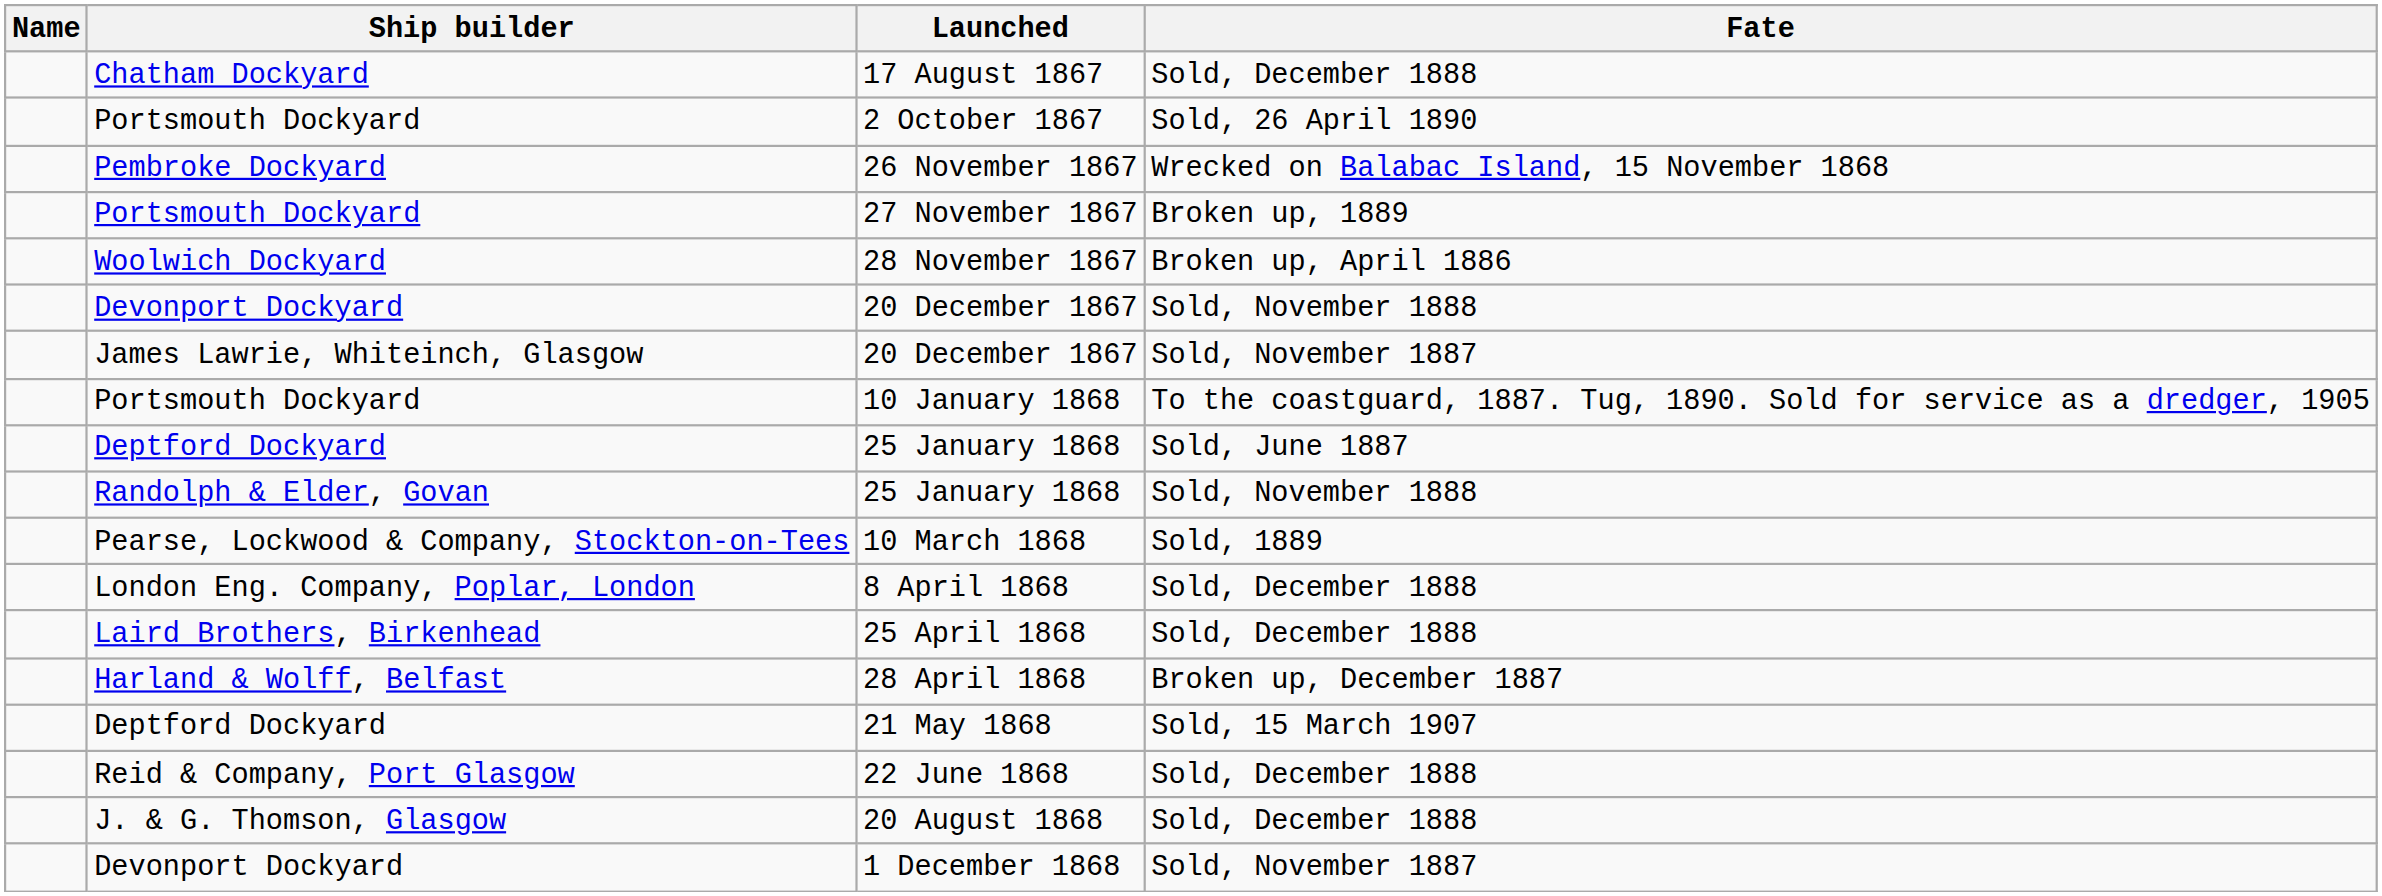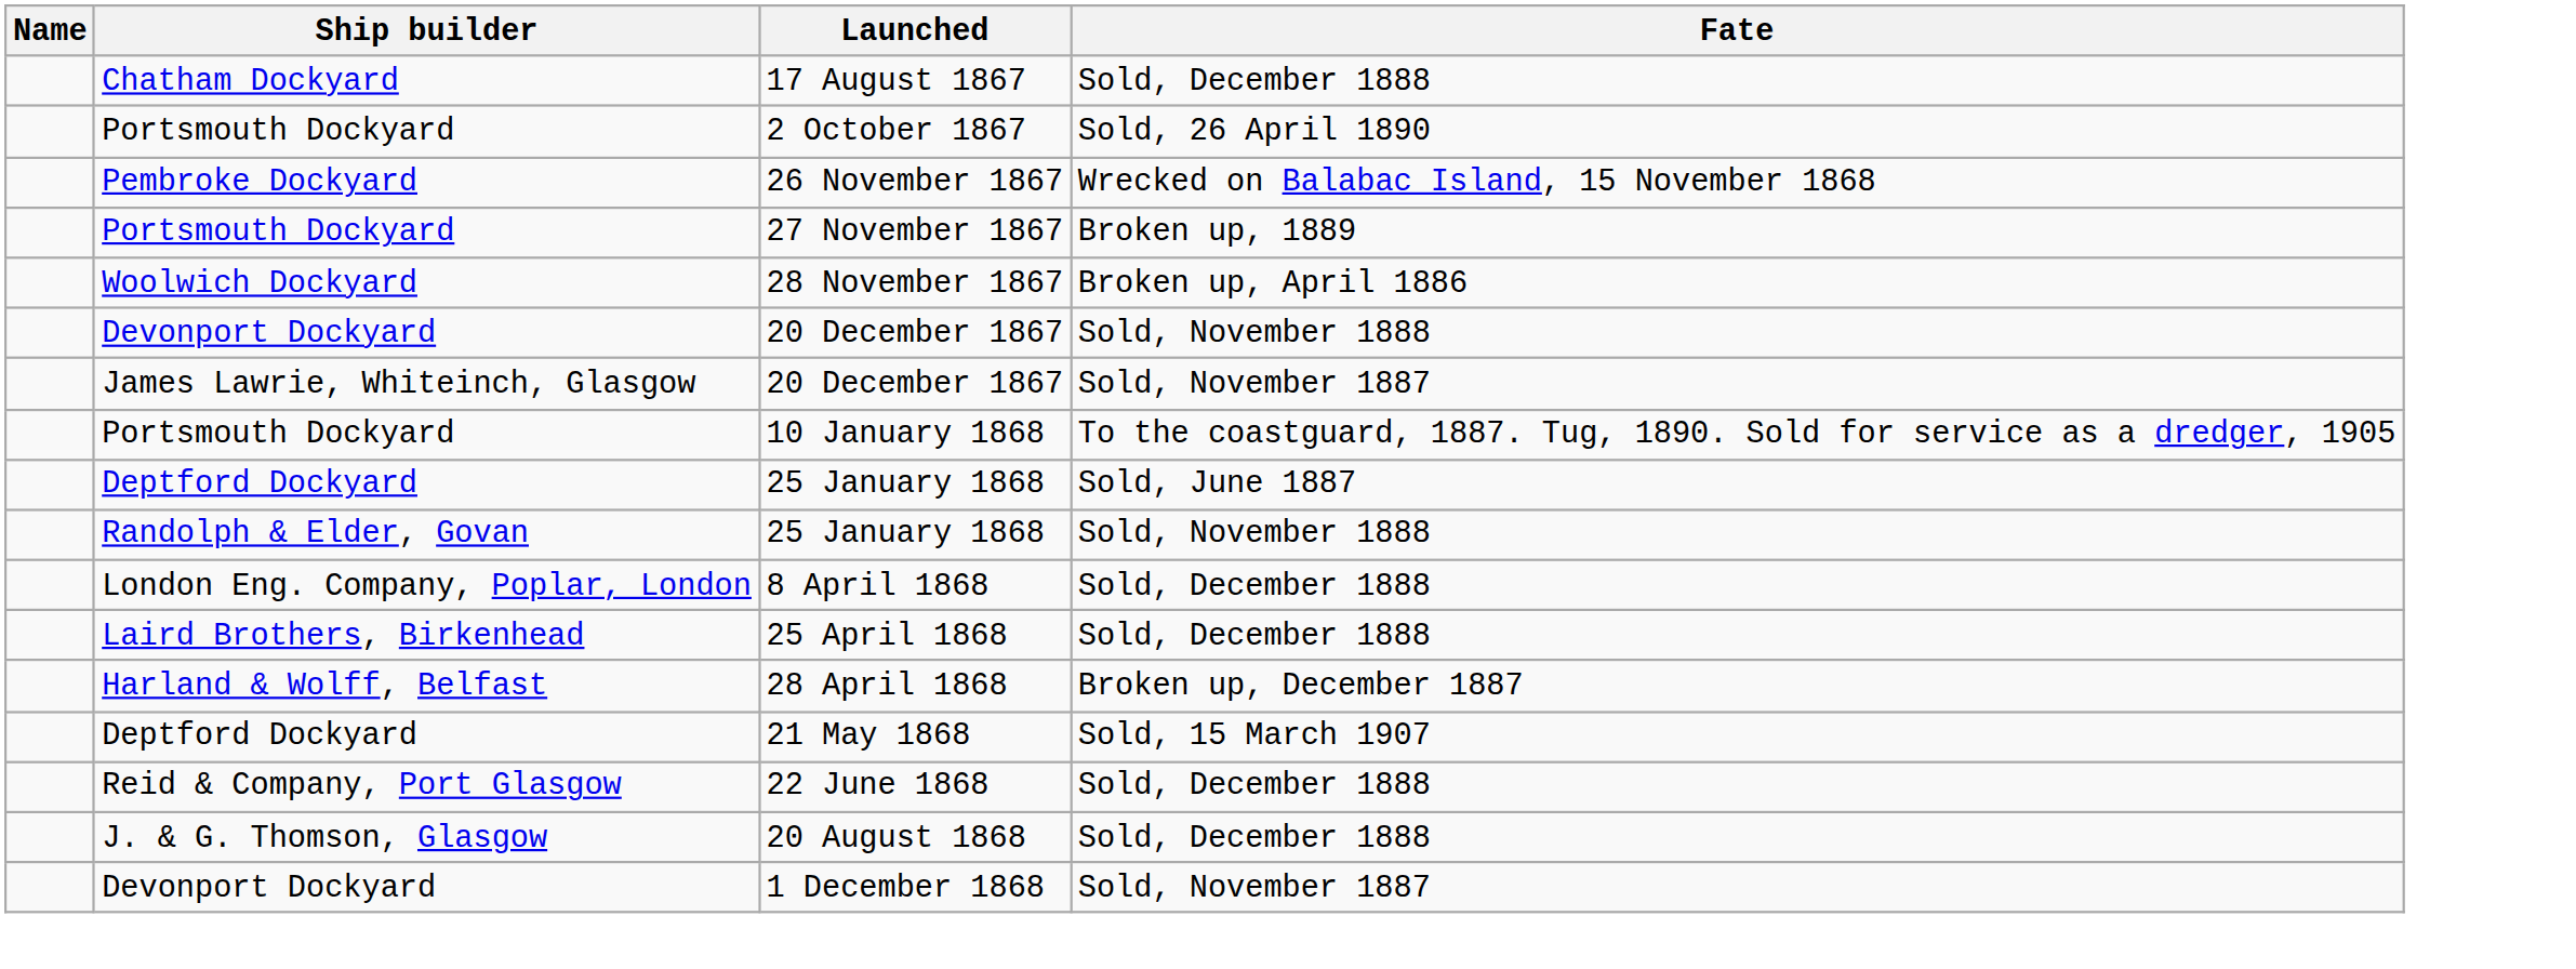- row: Pearse, Lockwood & Company, Stockton-on-Tees | 10 March 1868 | Sold, 1889
